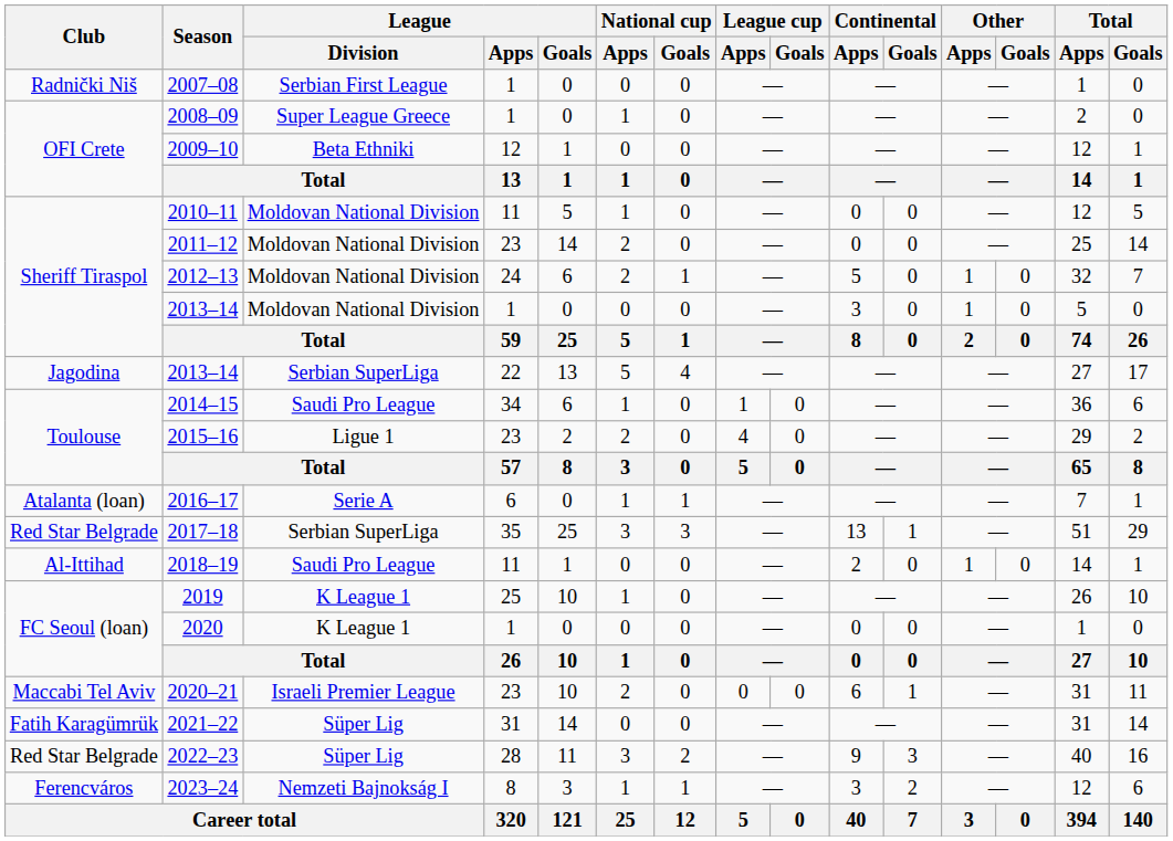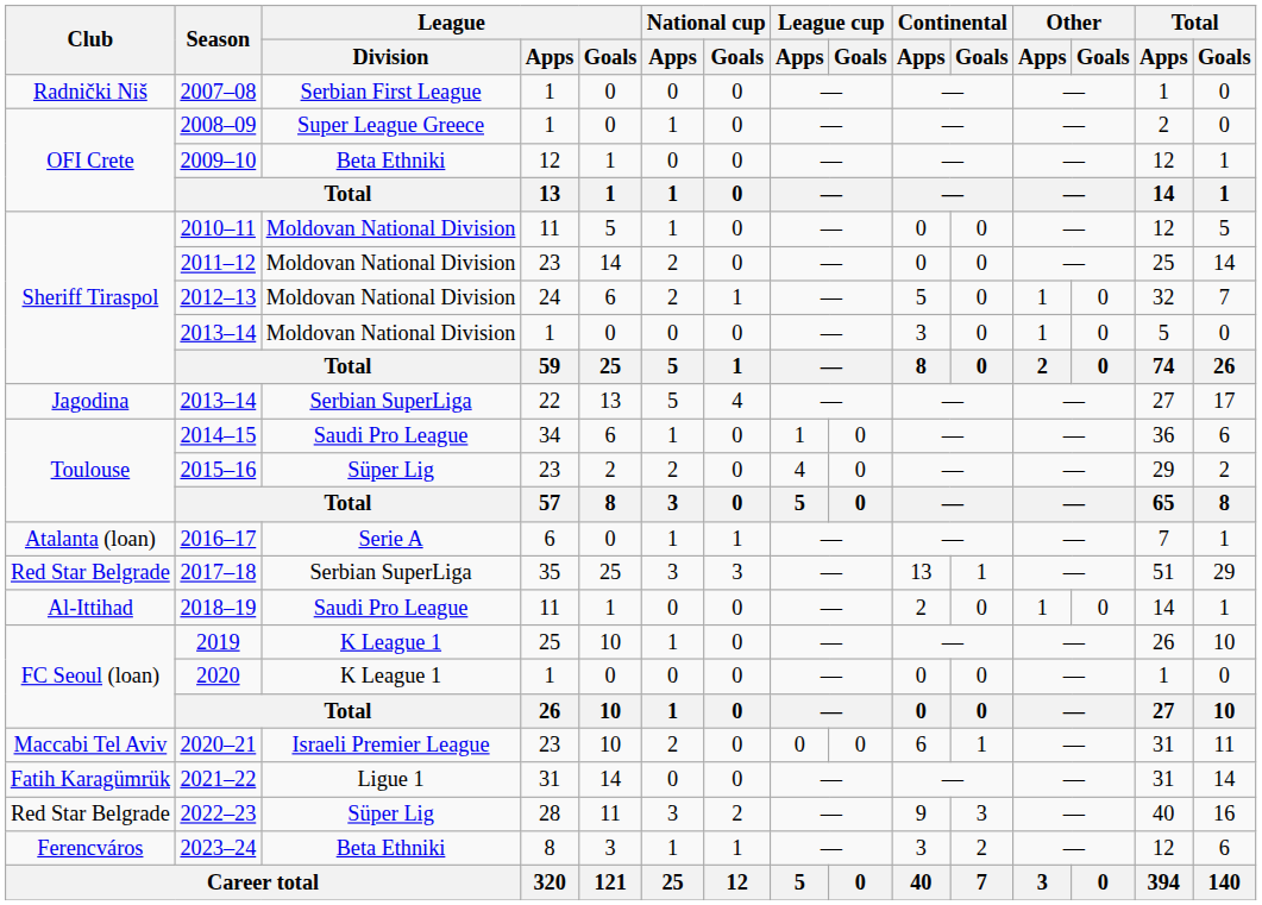2015–16 | League / Division: Ligue 1 -> Süper Lig
2021–22 | League / Division: Süper Lig -> Ligue 1
2023–24 | League / Division: Nemzeti Bajnokság I -> Beta Ethniki
